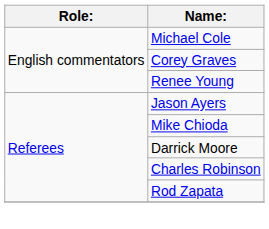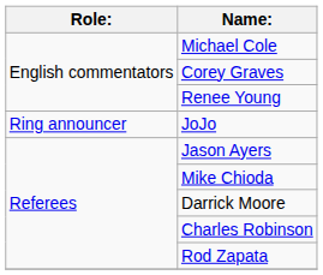+ row: Ring announcer | JoJo
